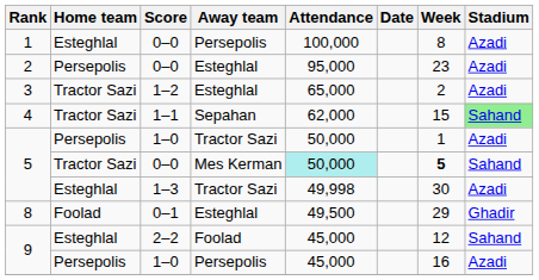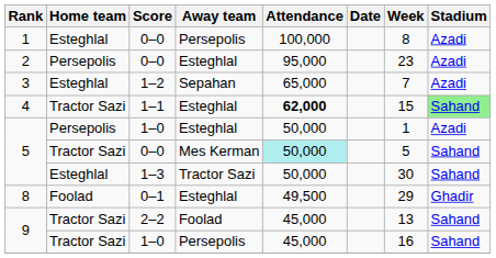3 | Home team: Tractor Sazi -> Esteghlal
3 | Away team: Esteghlal -> Sepahan
3 | Week: 2 -> 7
4 | Away team: Sepahan -> Esteghlal
4 | Attendance: normal -> bold
5 / 1–0 | Away team: Tractor Sazi -> Esteghlal
5 / 0–0 | Week: bold -> normal
5 / 1–3 | Attendance: 49,998 -> 50,000
5 / 1–3 | Stadium: Azadi -> Sahand
9 / 2–2 | Home team: Esteghlal -> Tractor Sazi
9 / 2–2 | Week: 12 -> 13
9 / 1–0 | Home team: Persepolis -> Tractor Sazi
9 / 1–0 | Stadium: Azadi -> Sahand
